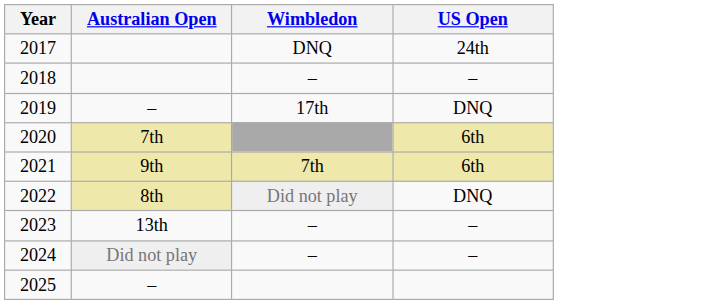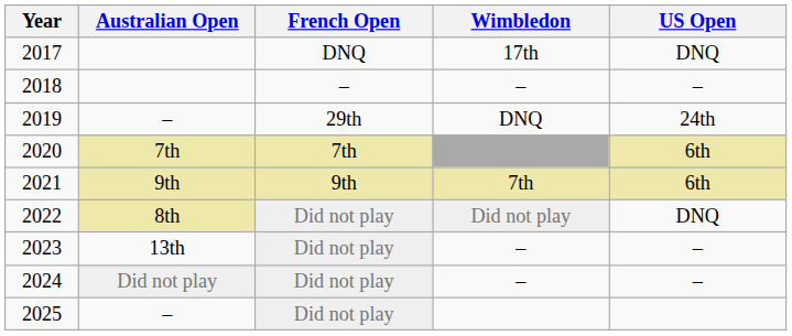+ column: French Open | DNQ | – | 29th | 7th | 9th | Did not play | Did not play | Did not play | Did not play
2017 | Wimbledon: DNQ -> 17th
2017 | US Open: 24th -> DNQ
2019 | Wimbledon: 17th -> DNQ
2019 | US Open: DNQ -> 24th
